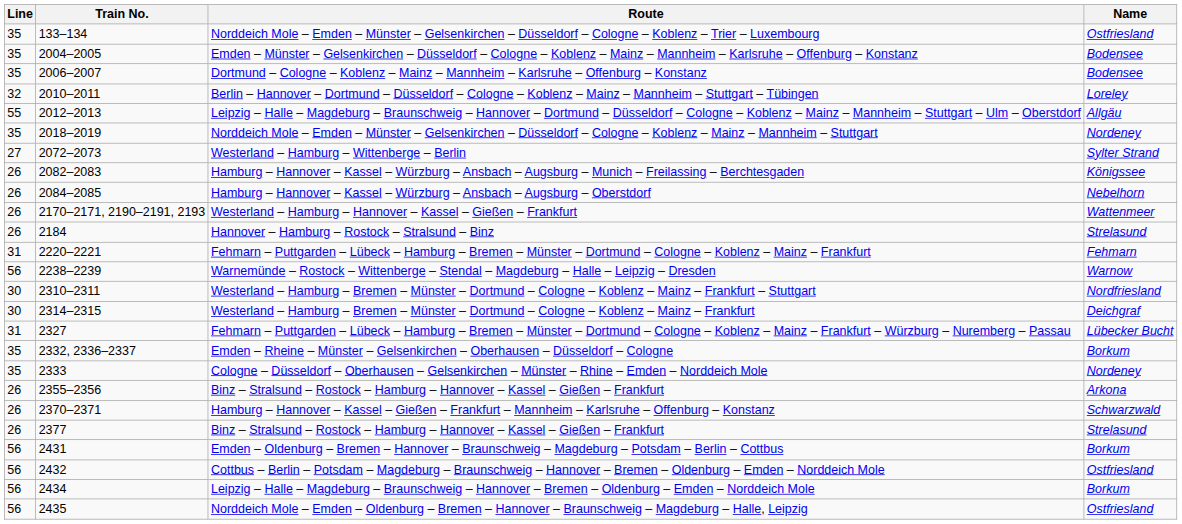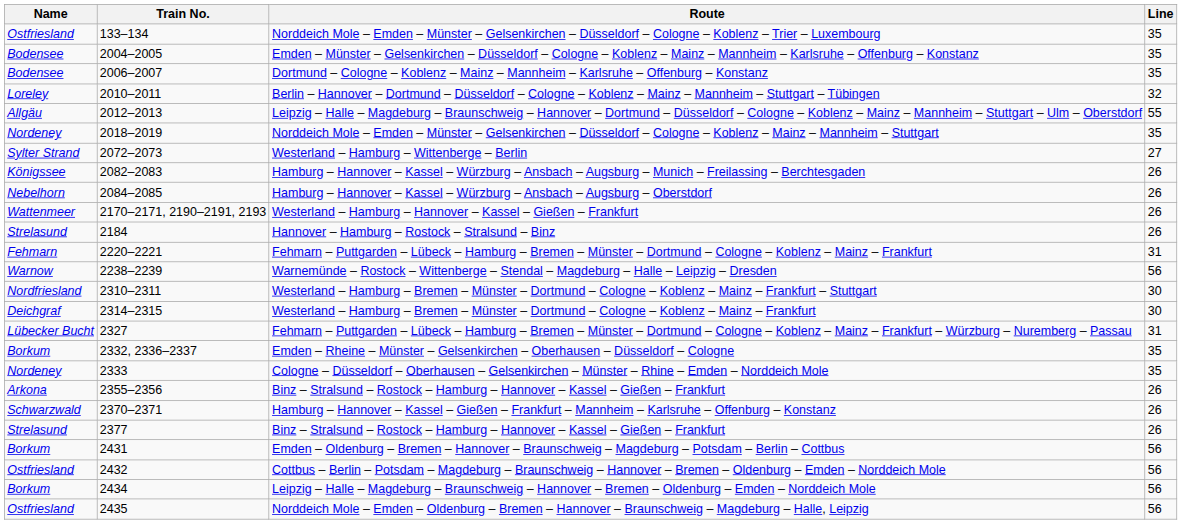columns swapped: Line <-> Name
